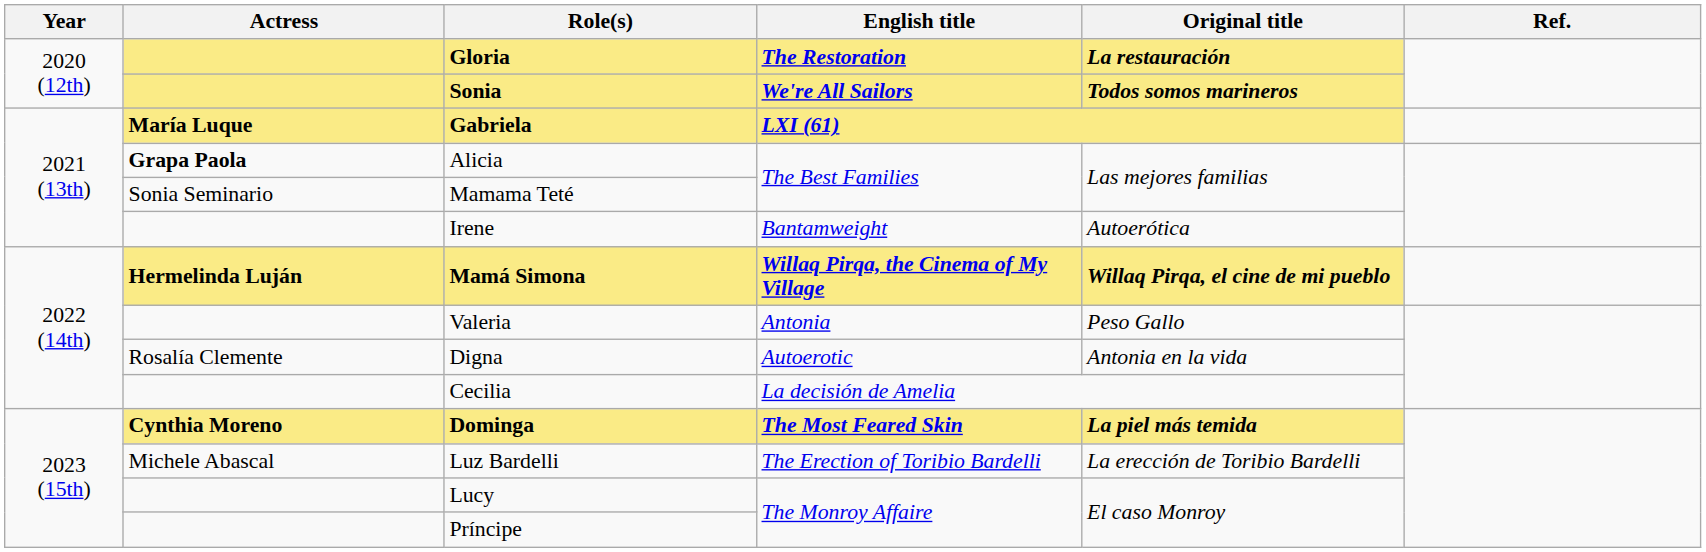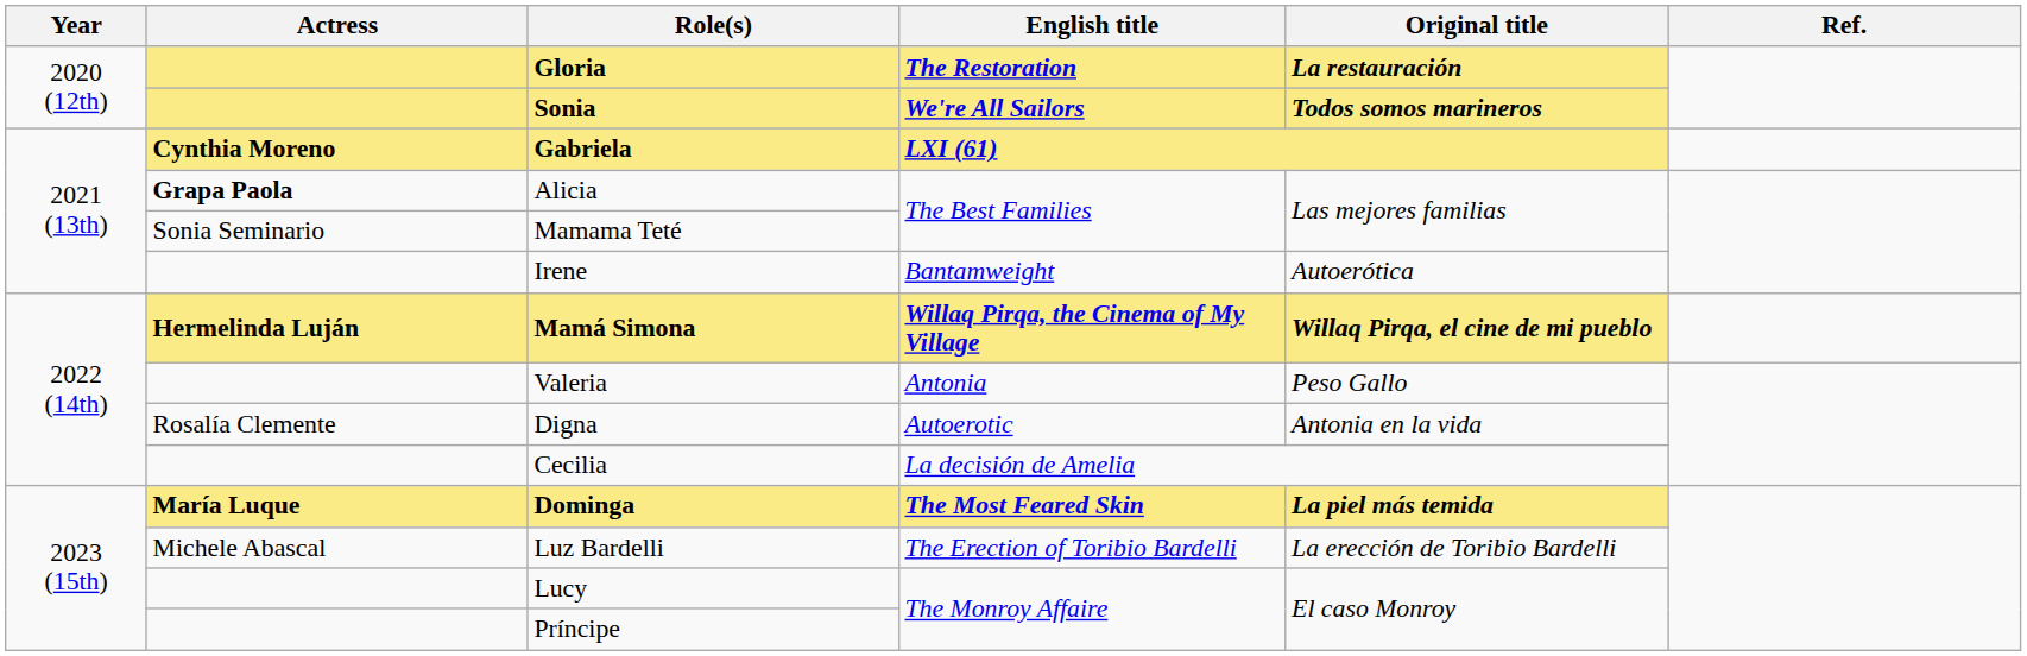Gabriela | Actress: María Luque -> Cynthia Moreno
Dominga | Actress: Cynthia Moreno -> María Luque
